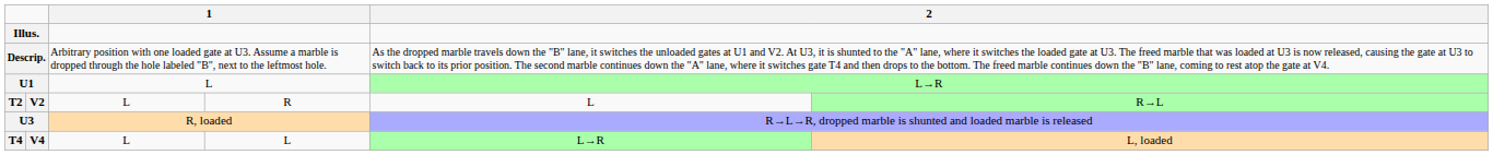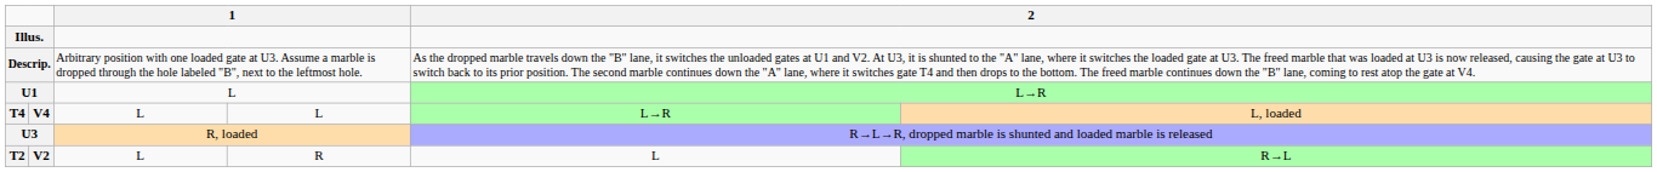rows swapped: T2 <-> T4
